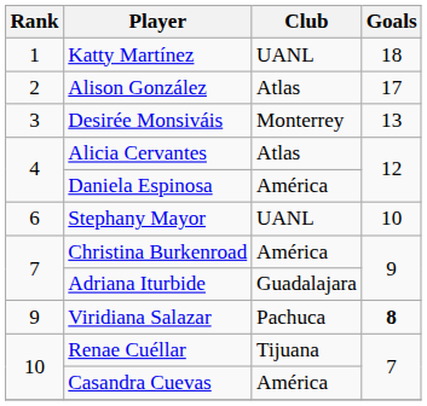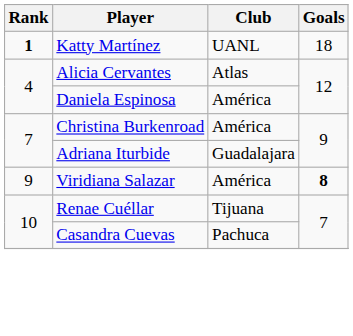Katty Martínez | Rank: normal -> bold
- row: 2 | Alison González | Atlas | 17
- row: 3 | Desirée Monsiváis | Monterrey | 13
- row: 6 | Stephany Mayor | UANL | 10
Viridiana Salazar | Club: Pachuca -> América
Casandra Cuevas | Club: América -> Pachuca
